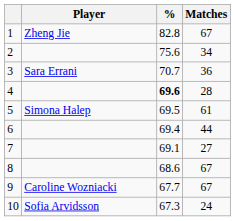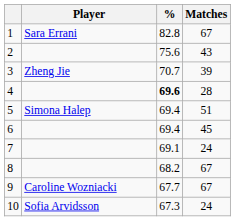1 | Player: Zheng Jie -> Sara Errani
2 | Matches: 34 -> 43
3 | Player: Sara Errani -> Zheng Jie
3 | Matches: 36 -> 39
5 | %: 69.5 -> 69.4
5 | Matches: 61 -> 51
6 | Matches: 44 -> 45
7 | Matches: 27 -> 24
8 | %: 68.6 -> 68.2
